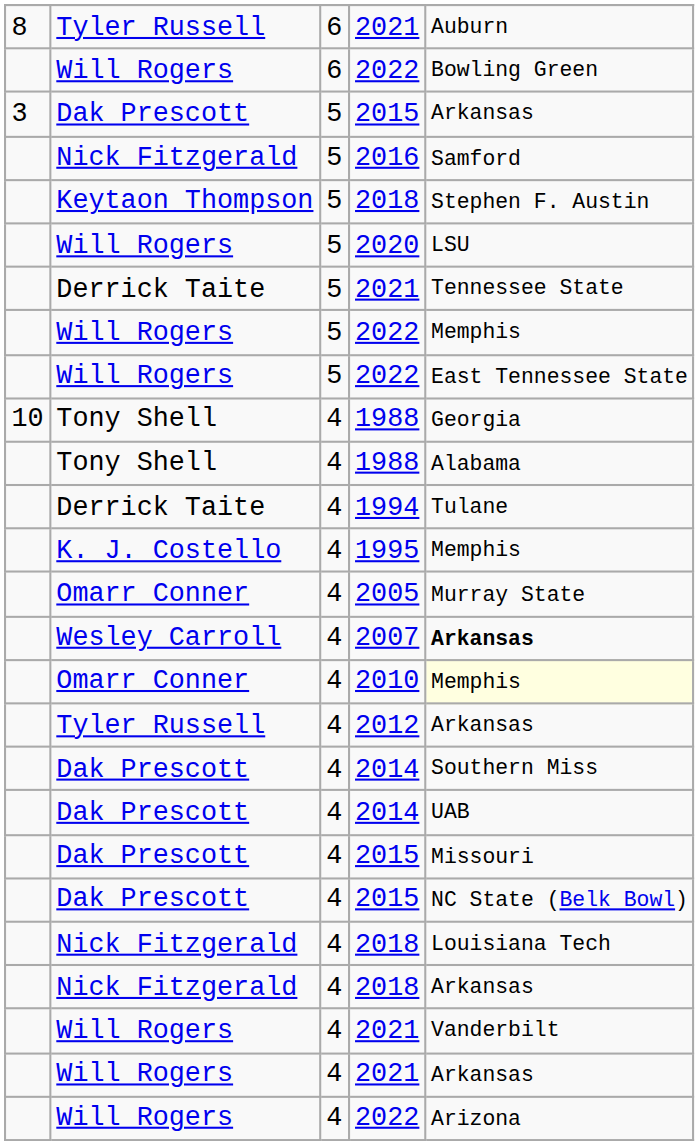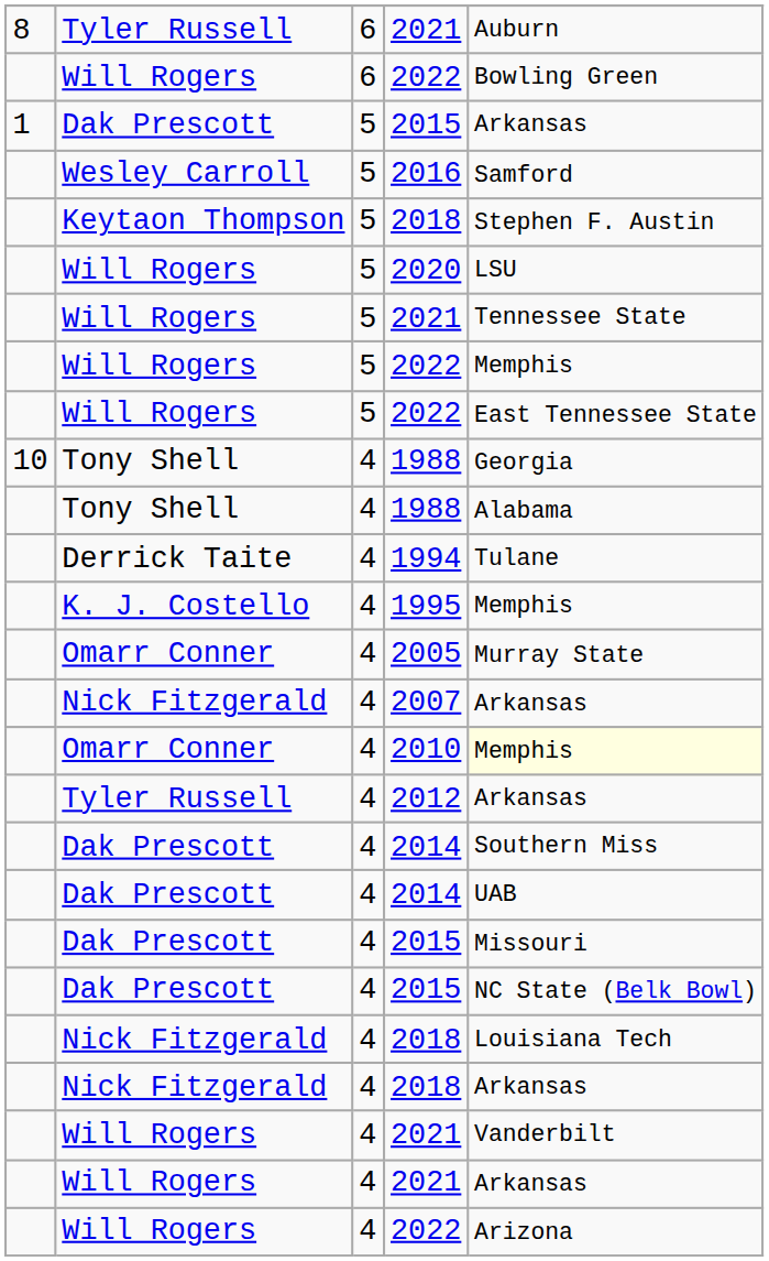5 / 2015 | column 1: 3 -> 1
2016 | column 2: Nick Fitzgerald -> Wesley Carroll
5 / 2021 | column 2: Derrick Taite -> Will Rogers
2007 | column 2: Wesley Carroll -> Nick Fitzgerald
2007 | column 5: bold -> normal
